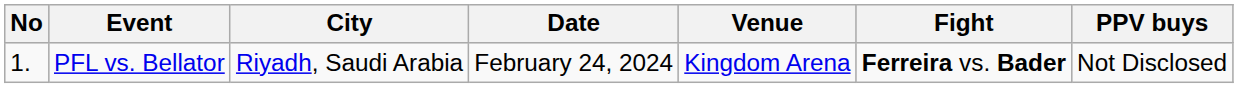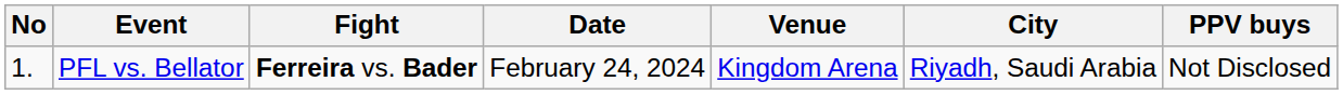columns swapped: Fight <-> City
